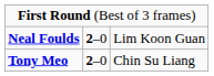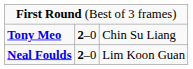rows swapped: Neal Foulds <-> Tony Meo
